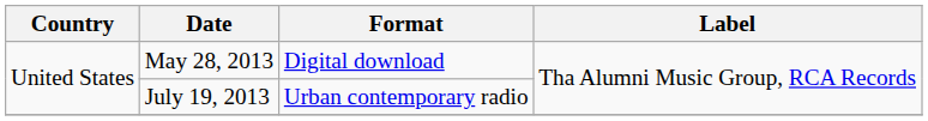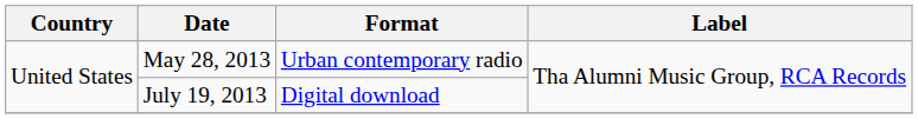May 28, 2013 | Format: Digital download -> Urban contemporary radio
July 19, 2013 | Format: Urban contemporary radio -> Digital download
